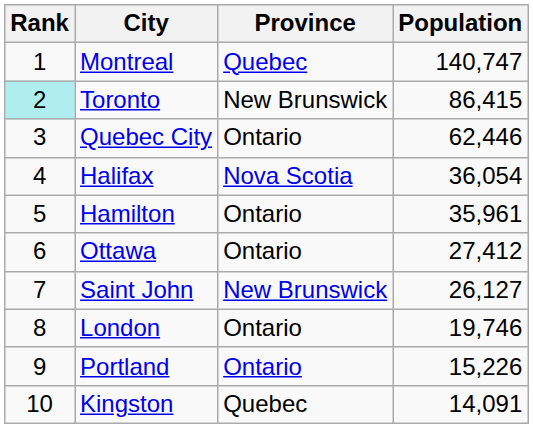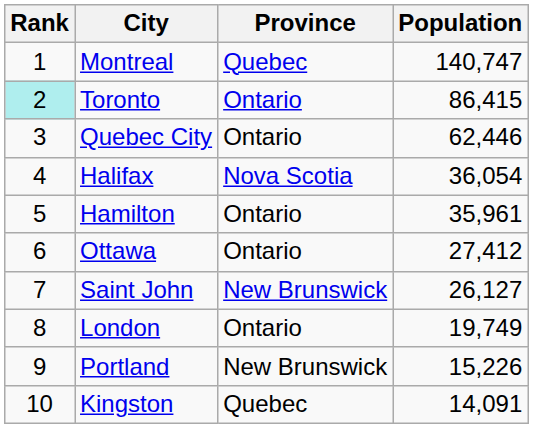Toronto | Province: New Brunswick -> Ontario
London | Population: 19,746 -> 19,749
Portland | Province: Ontario -> New Brunswick
